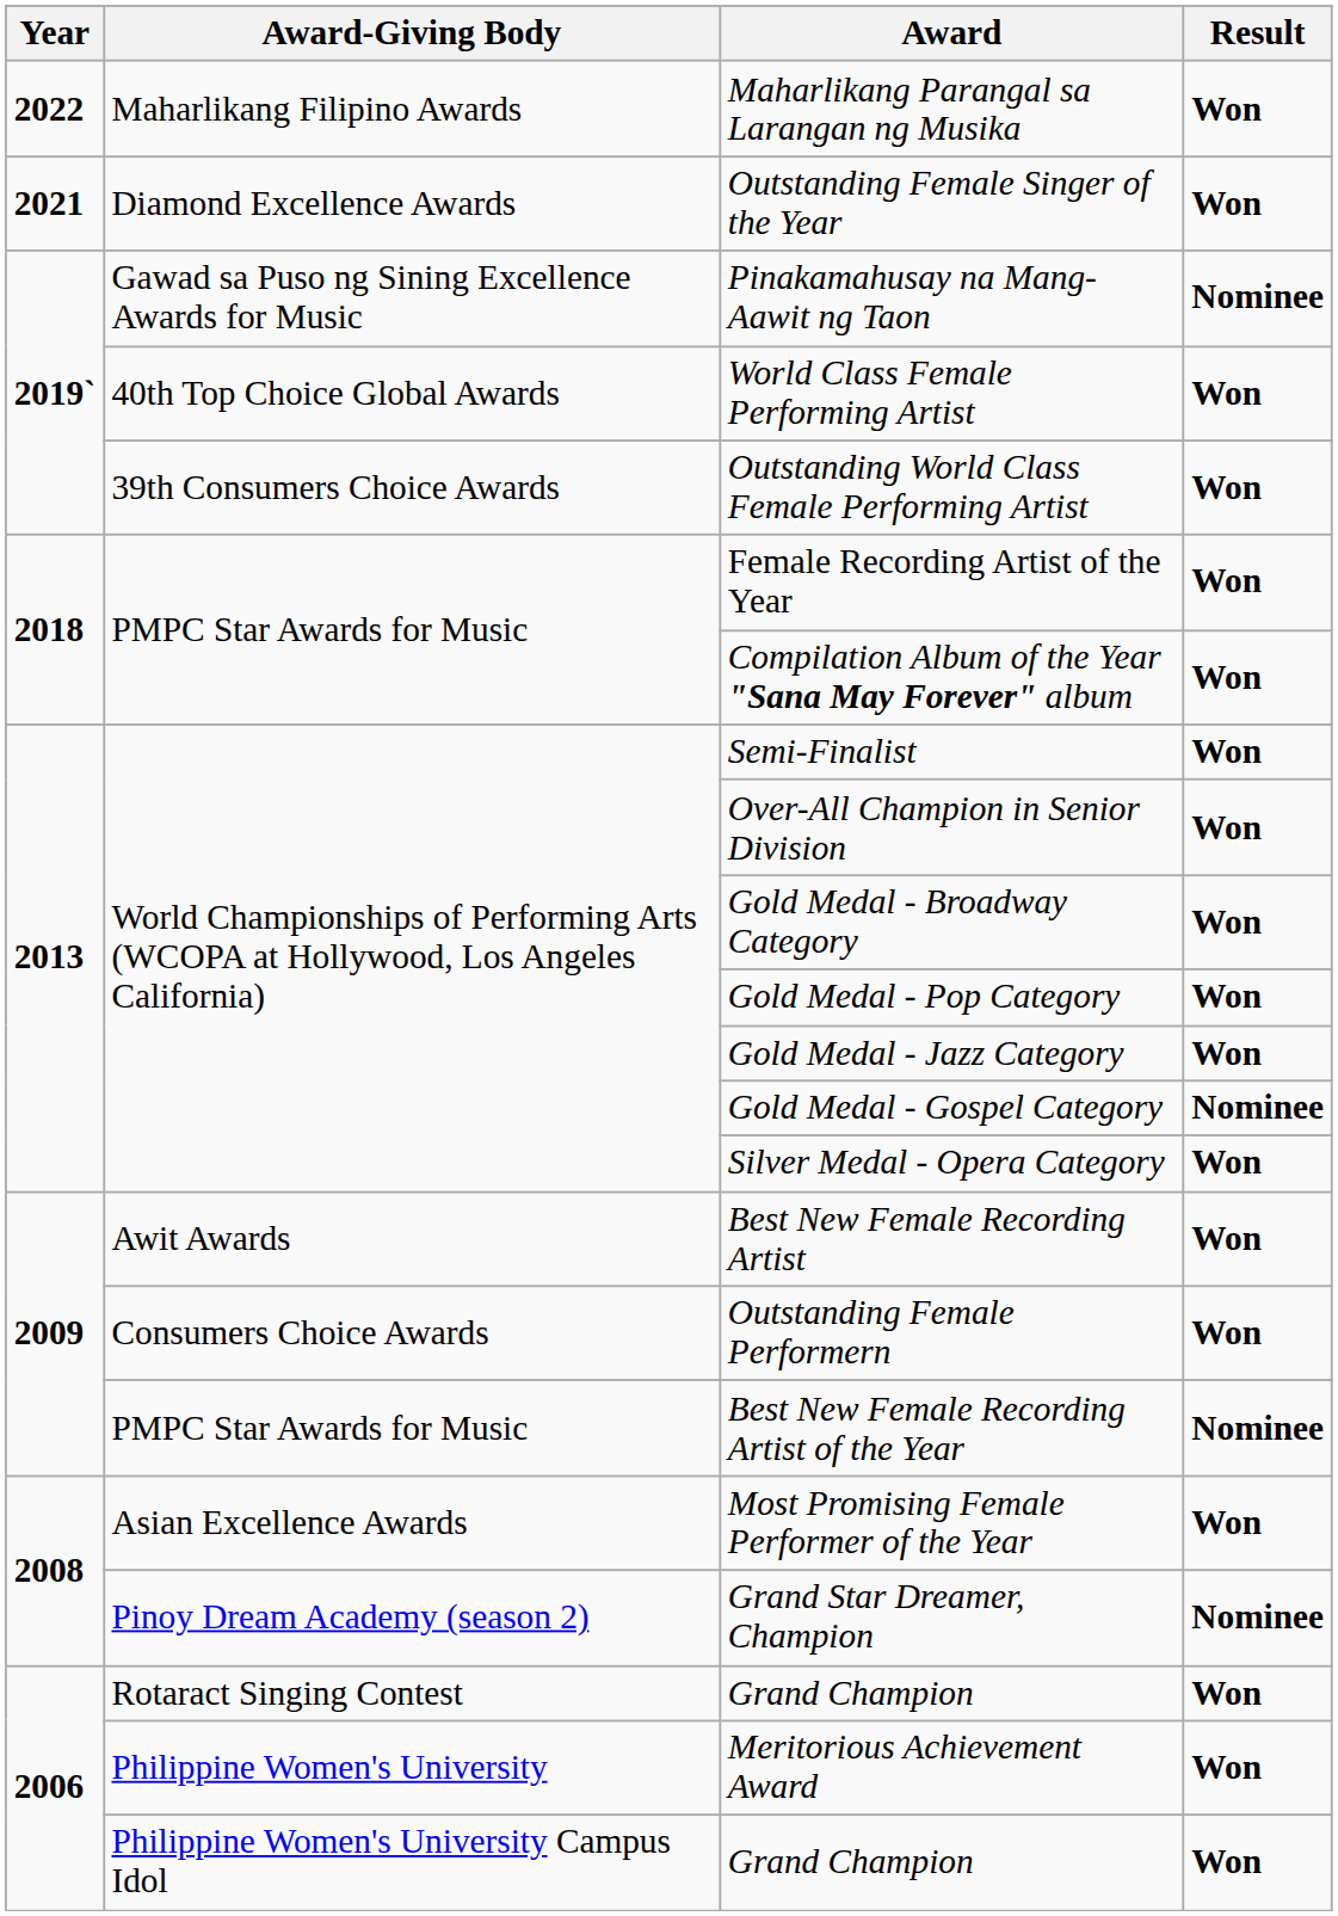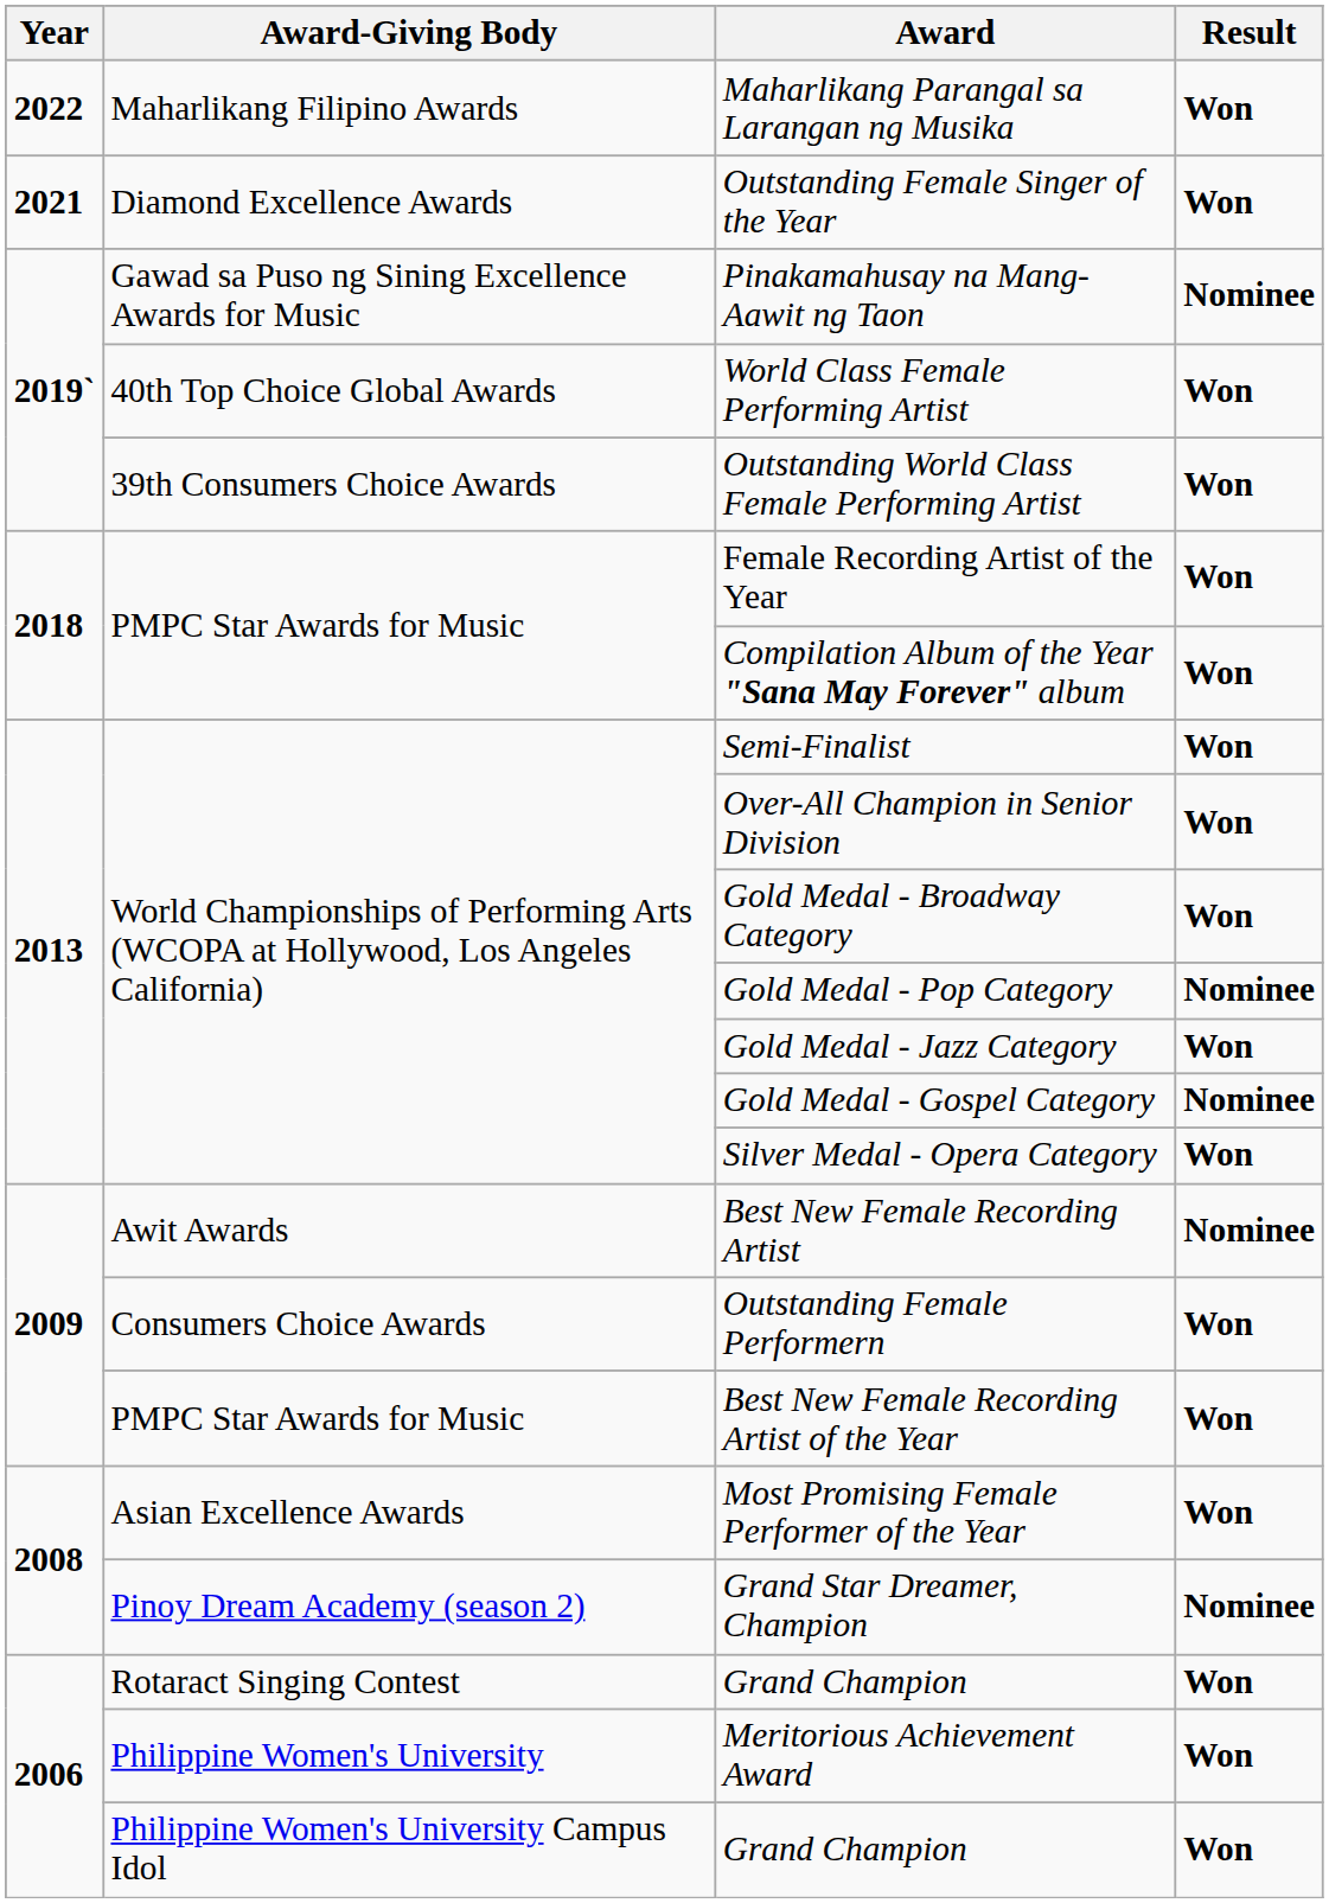Gold Medal - Pop Category | Result: Won -> Nominee
Best New Female Recording Artist | Result: Won -> Nominee
Best New Female Recording Artist of the Year | Result: Nominee -> Won
